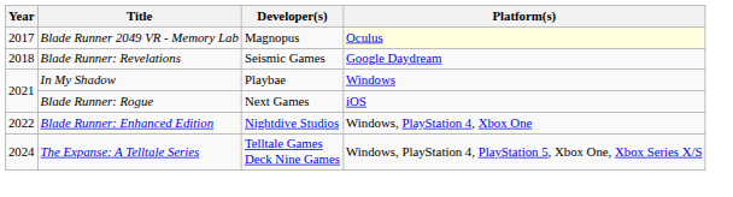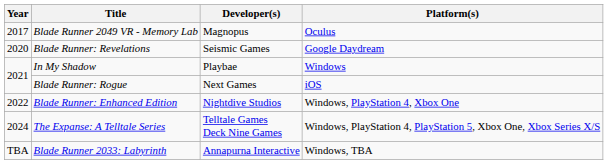Blade Runner 2049 VR - Memory Lab | Platform(s): lightyellow background -> no background
Blade Runner: Revelations | Year: 2018 -> 2020
+ row: TBA | Blade Runner 2033: Labyrinth | Annapurna Interactive | Windows, TBA
